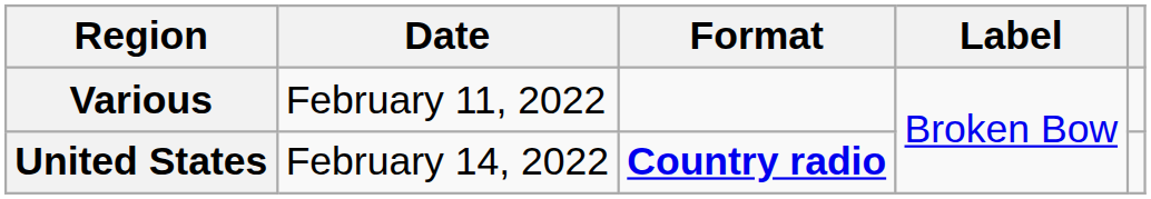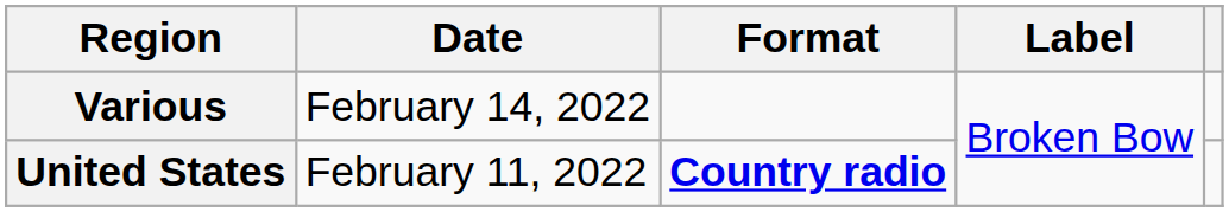Various | Date: February 11, 2022 -> February 14, 2022
United States | Date: February 14, 2022 -> February 11, 2022
